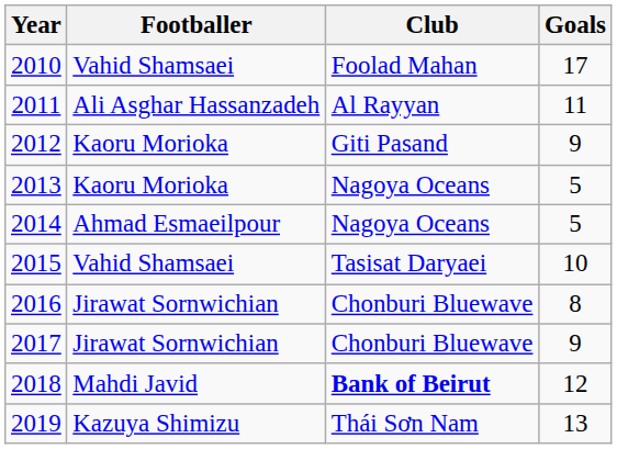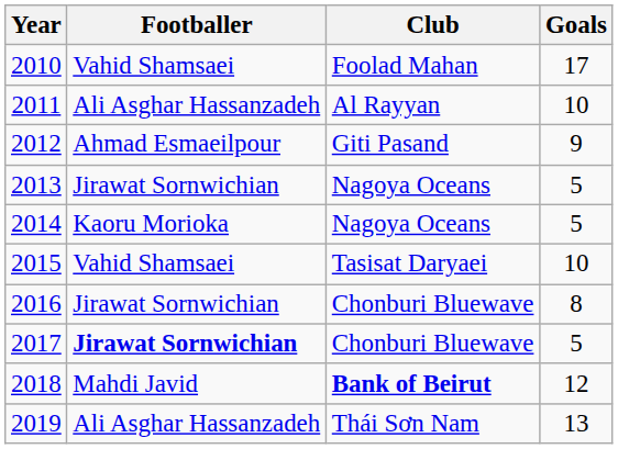2011 | Goals: 11 -> 10
2012 | Footballer: Kaoru Morioka -> Ahmad Esmaeilpour
2013 | Footballer: Kaoru Morioka -> Jirawat Sornwichian
2014 | Footballer: Ahmad Esmaeilpour -> Kaoru Morioka
2017 | Footballer: normal -> bold
2017 | Goals: 9 -> 5
2019 | Footballer: Kazuya Shimizu -> Ali Asghar Hassanzadeh
